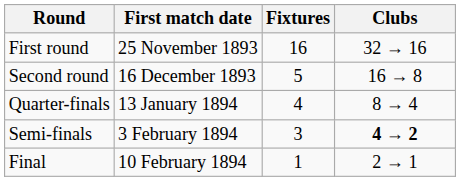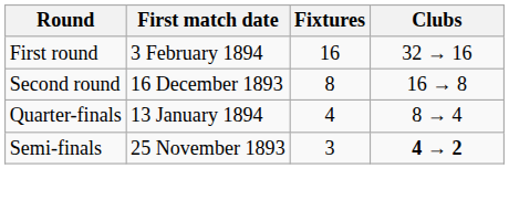First round | First match date: 25 November 1893 -> 3 February 1894
Second round | Fixtures: 5 -> 8
Semi-finals | First match date: 3 February 1894 -> 25 November 1893
- row: Final | 10 February 1894 | 1 | 2 → 1
